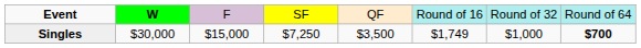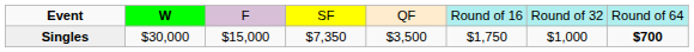Singles | column 4: $7,250 -> $7,350
Singles | column 6: $1,749 -> $1,750
